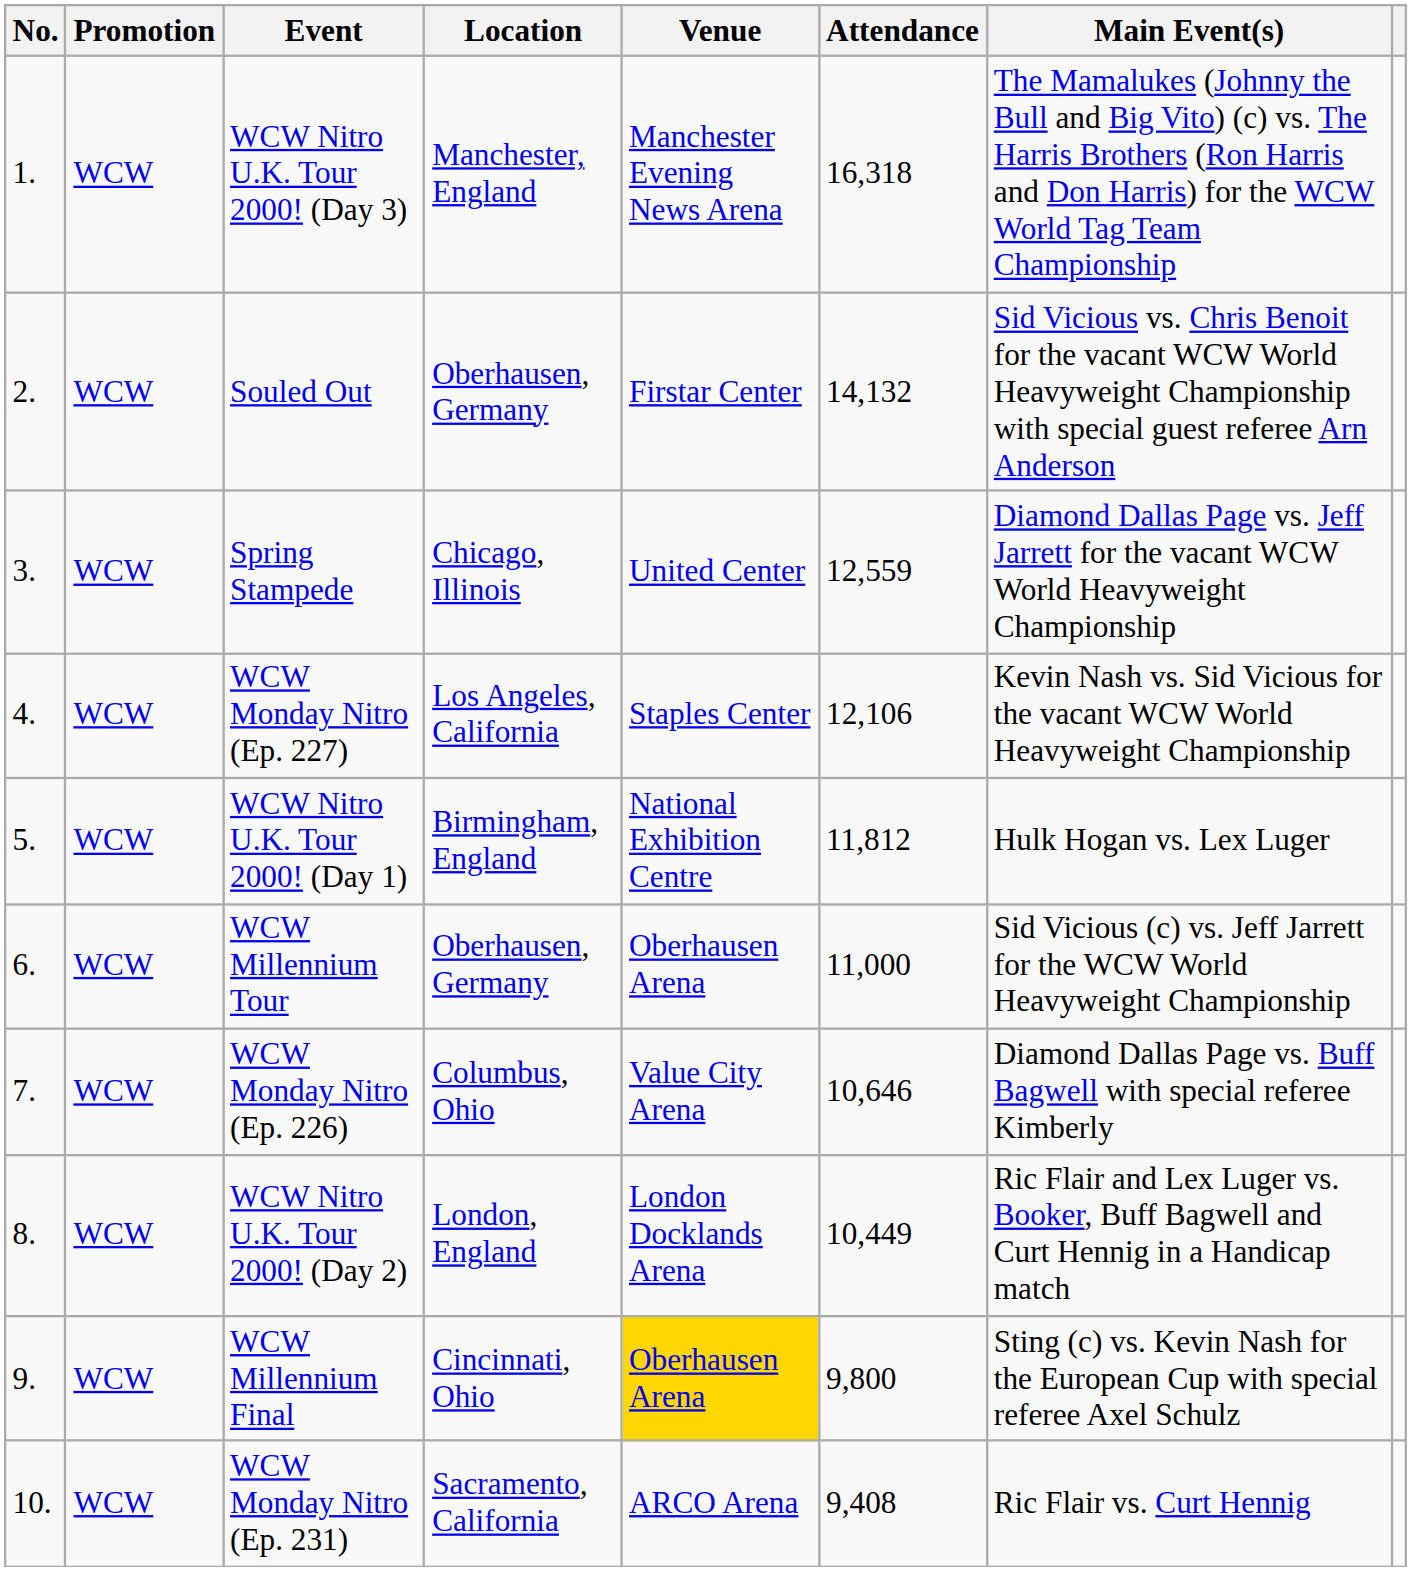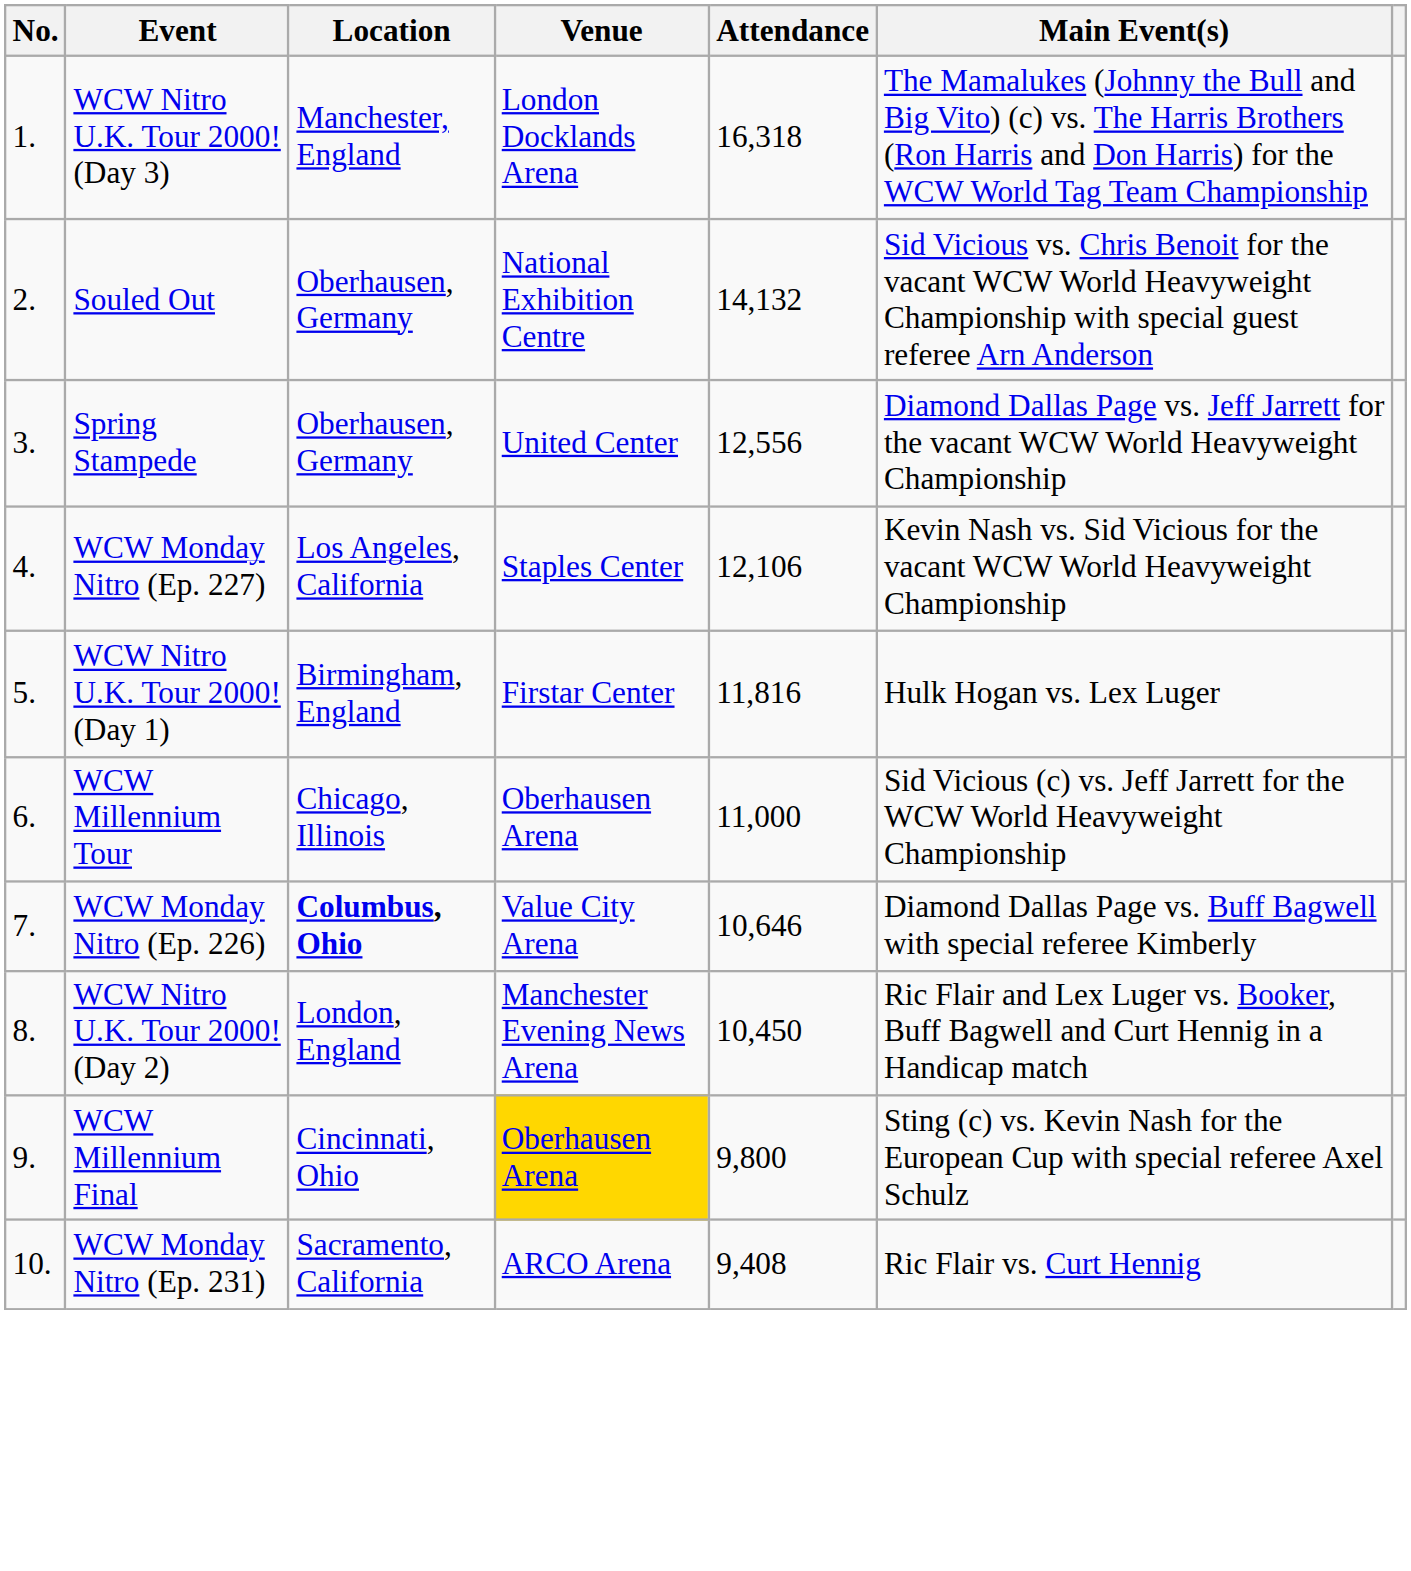- column: Promotion | WCW | WCW | WCW | WCW | WCW | WCW | WCW | WCW | WCW | WCW
WCW Nitro U.K. Tour 2000! (Day 3) | Venue: Manchester Evening News Arena -> London Docklands Arena
Souled Out | Venue: Firstar Center -> National Exhibition Centre
Spring Stampede | Location: Chicago, Illinois -> Oberhausen, Germany
Spring Stampede | Attendance: 12,559 -> 12,556
WCW Nitro U.K. Tour 2000! (Day 1) | Venue: National Exhibition Centre -> Firstar Center
WCW Nitro U.K. Tour 2000! (Day 1) | Attendance: 11,812 -> 11,816
WCW Millennium Tour | Location: Oberhausen, Germany -> Chicago, Illinois
WCW Monday Nitro (Ep. 226) | Location: normal -> bold
WCW Nitro U.K. Tour 2000! (Day 2) | Venue: London Docklands Arena -> Manchester Evening News Arena
WCW Nitro U.K. Tour 2000! (Day 2) | Attendance: 10,449 -> 10,450
